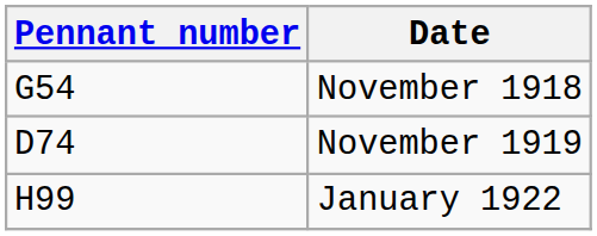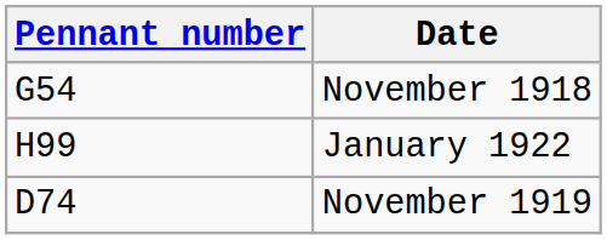rows swapped: November 1919 <-> January 1922
